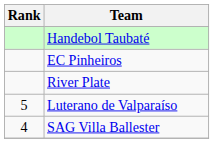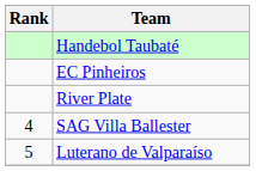rows swapped: SAG Villa Ballester <-> Luterano de Valparaíso
